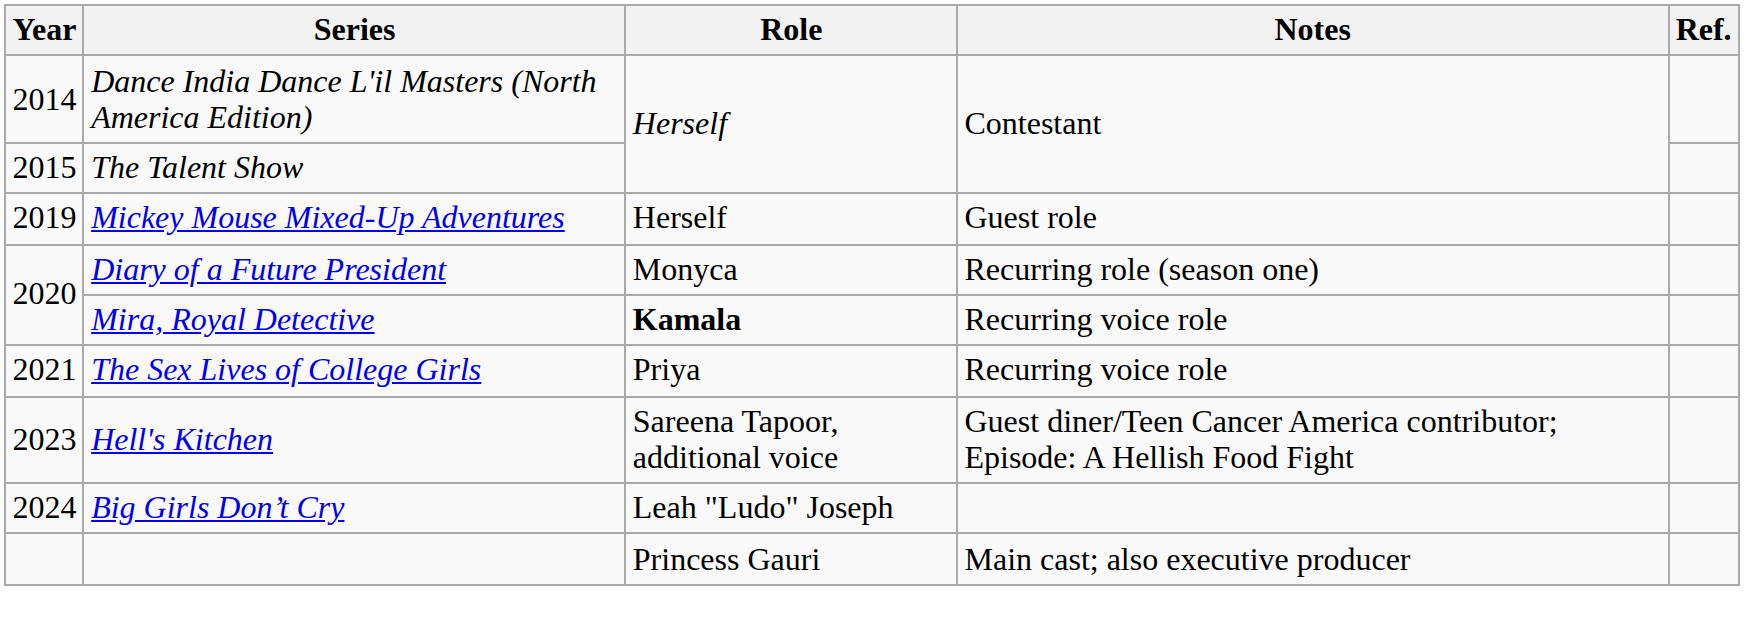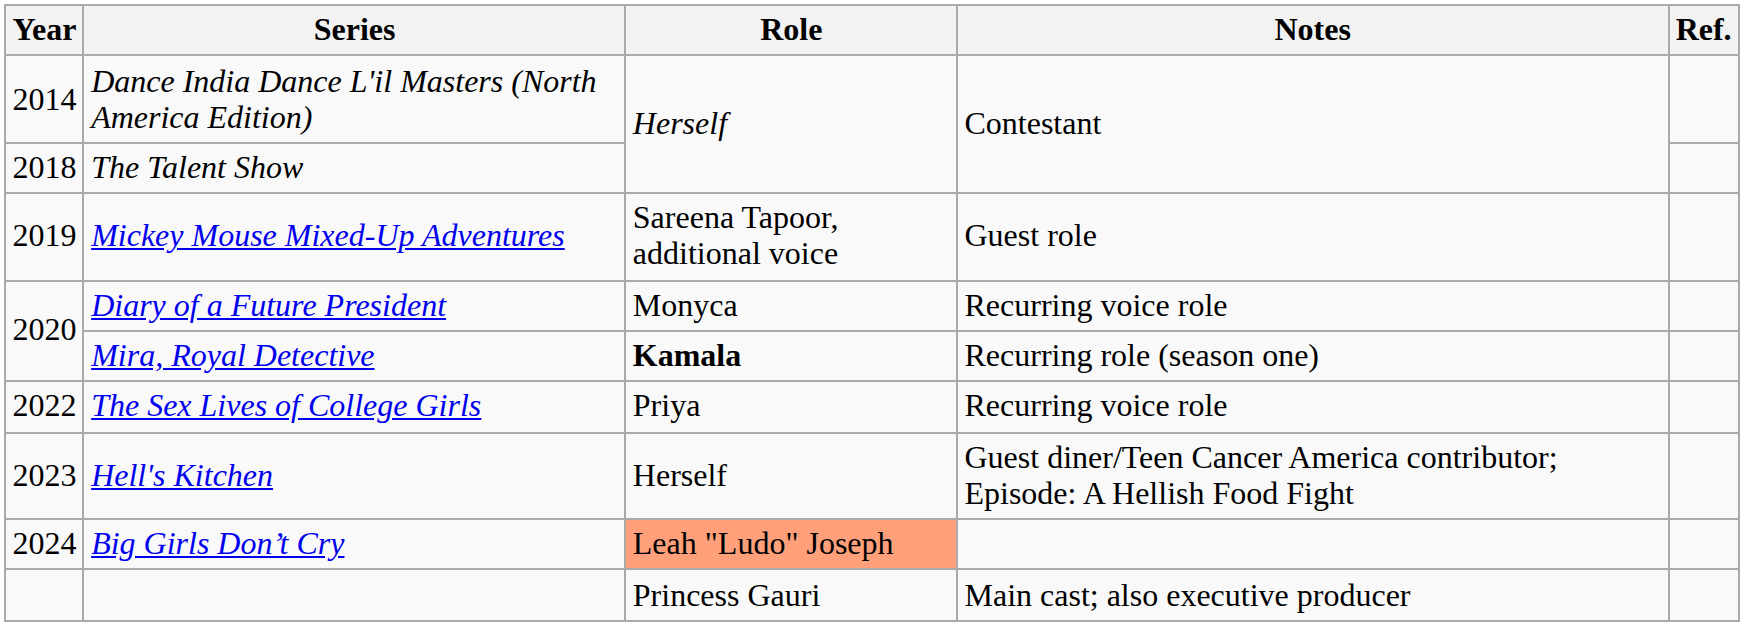The Talent Show | Year: 2015 -> 2018
Mickey Mouse Mixed-Up Adventures | Role: Herself -> Sareena Tapoor, additional voice
Diary of a Future President | Notes: Recurring role (season one) -> Recurring voice role
Mira, Royal Detective | Notes: Recurring voice role -> Recurring role (season one)
The Sex Lives of College Girls | Year: 2021 -> 2022
Hell's Kitchen | Role: Sareena Tapoor, additional voice -> Herself
Big Girls Don’t Cry | Role: no background -> lightsalmon background
